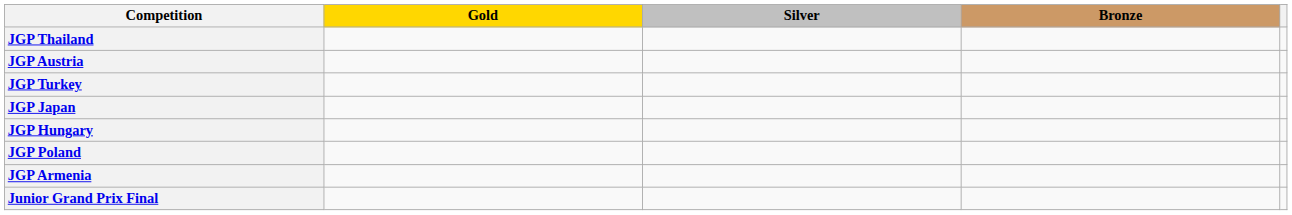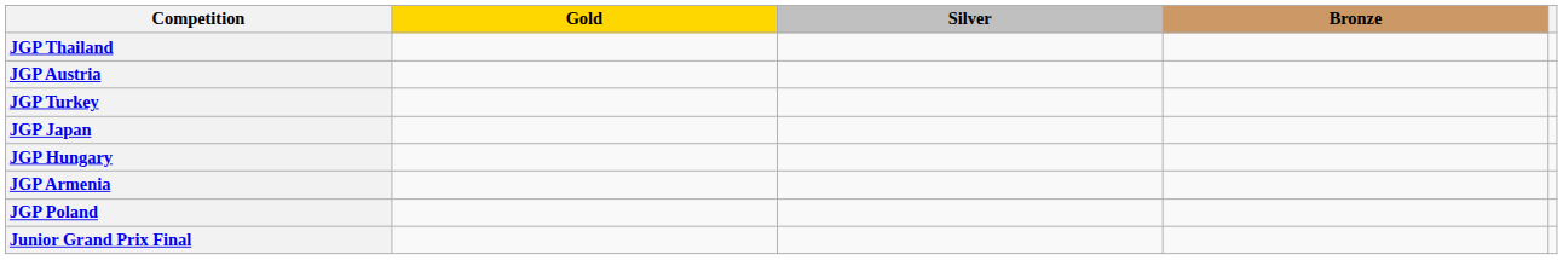rows swapped: JGP Poland <-> JGP Armenia
